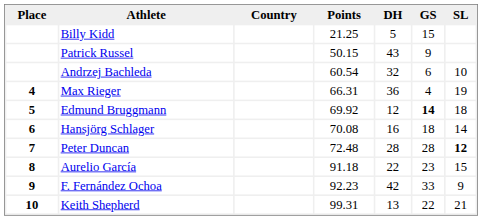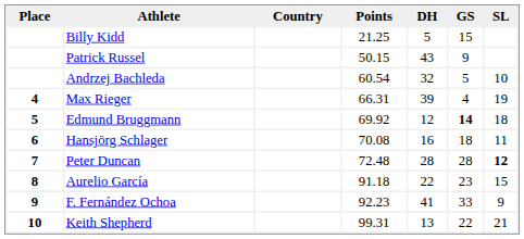Andrzej Bachleda | GS: 6 -> 5
Max Rieger | DH: 36 -> 39
Hansjörg Schlager | SL: 14 -> 11
F. Fernández Ochoa | DH: 42 -> 41
